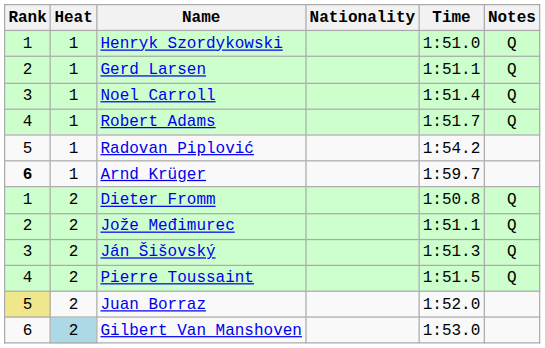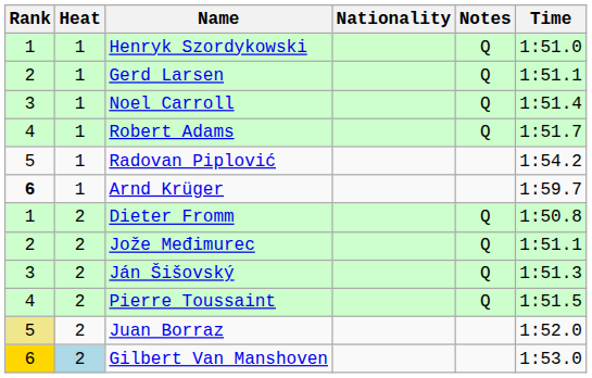columns swapped: Time <-> Notes
Gilbert Van Manshoven | Rank: no background -> gold background
